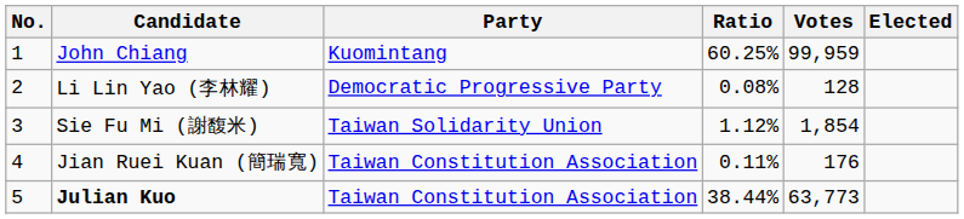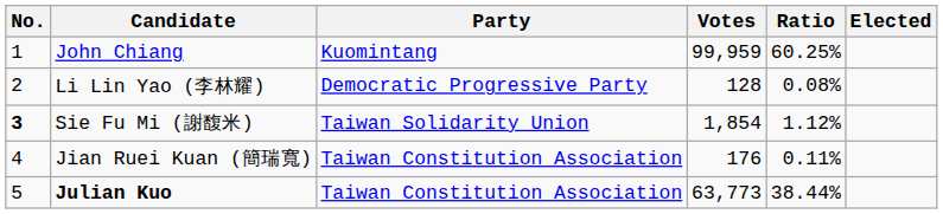columns swapped: Votes <-> Ratio
Sie Fu Mi (謝馥米) | No.: normal -> bold
